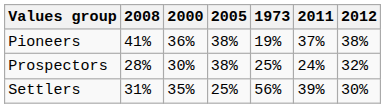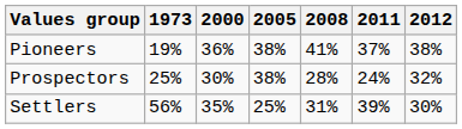columns swapped: 1973 <-> 2008
